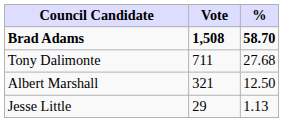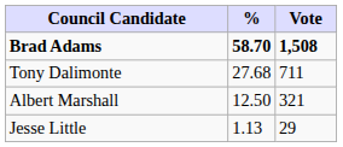columns swapped: Vote <-> %
